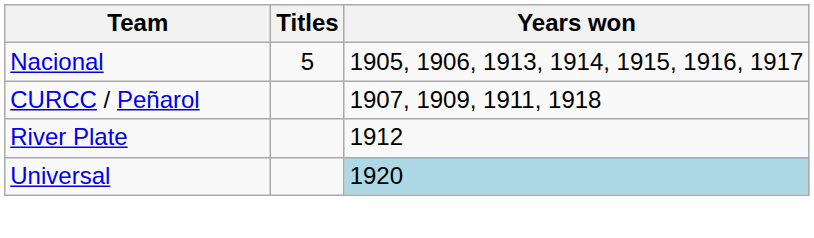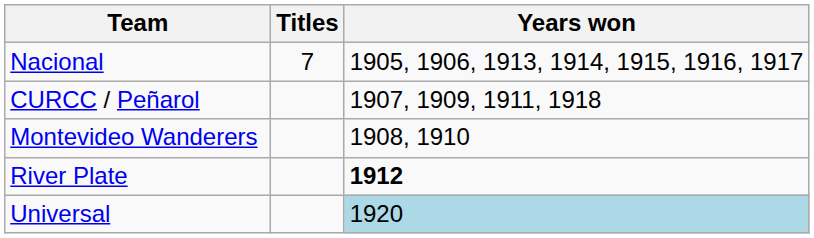Nacional | Titles: 5 -> 7
+ row: Montevideo Wanderers | 1908, 1910
River Plate | Years won: normal -> bold
